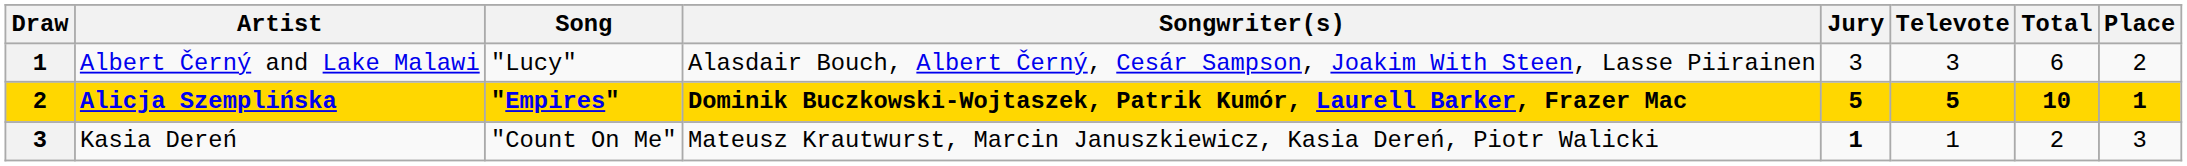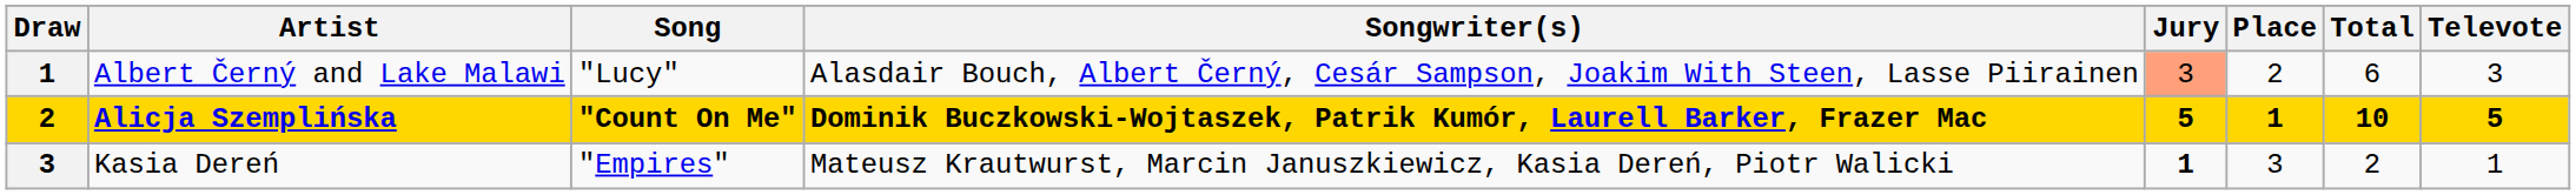columns swapped: Televote <-> Place
Albert Černý and Lake Malawi | Jury: no background -> lightsalmon background
Alicja Szemplińska | Song: "Empires" -> "Count On Me"
Kasia Dereń | Song: "Count On Me" -> "Empires"
